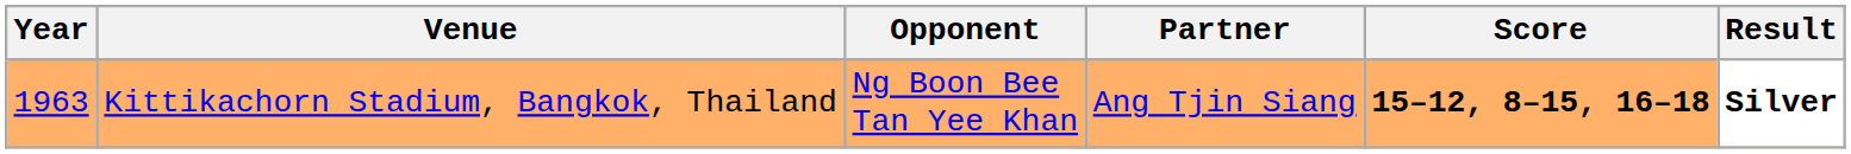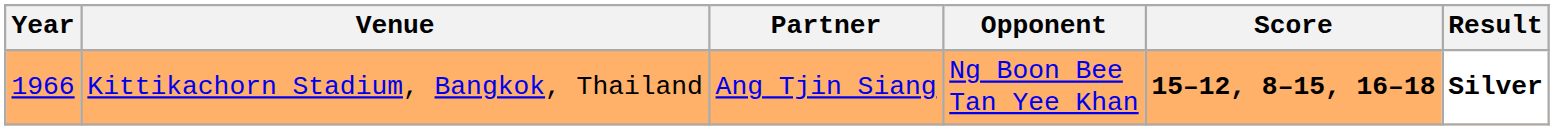columns swapped: Partner <-> Opponent
Kittikachorn Stadium, Bangkok, Thailand | Year: 1963 -> 1966
